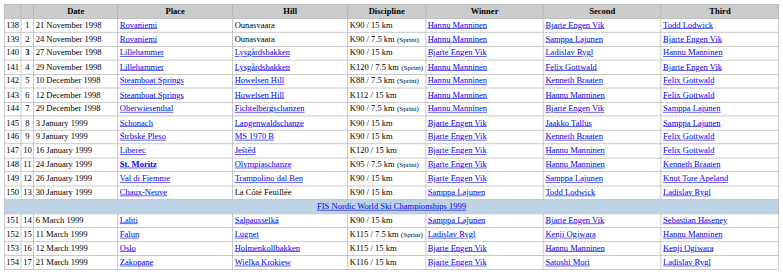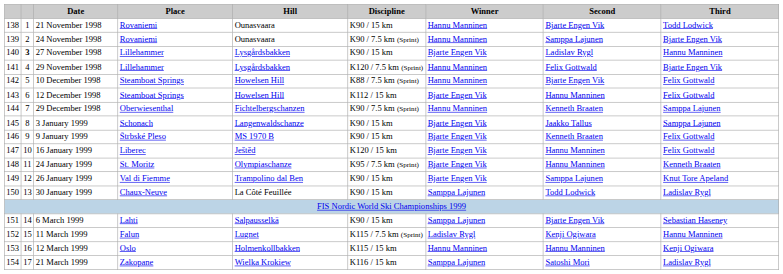10 December 1998 | Second: Kenneth Braaten -> Bjarte Engen Vik
12 December 1998 | Winner: Hannu Manninen -> Bjarte Engen Vik
29 December 1998 | Second: Bjarte Engen Vik -> Kenneth Braaten
24 January 1999 | Place: bold -> normal
12 March 1999 | Winner: Bjarte Engen Vik -> Hannu Manninen
21 March 1999 | Winner: Bjarte Engen Vik -> Samppa Lajunen
